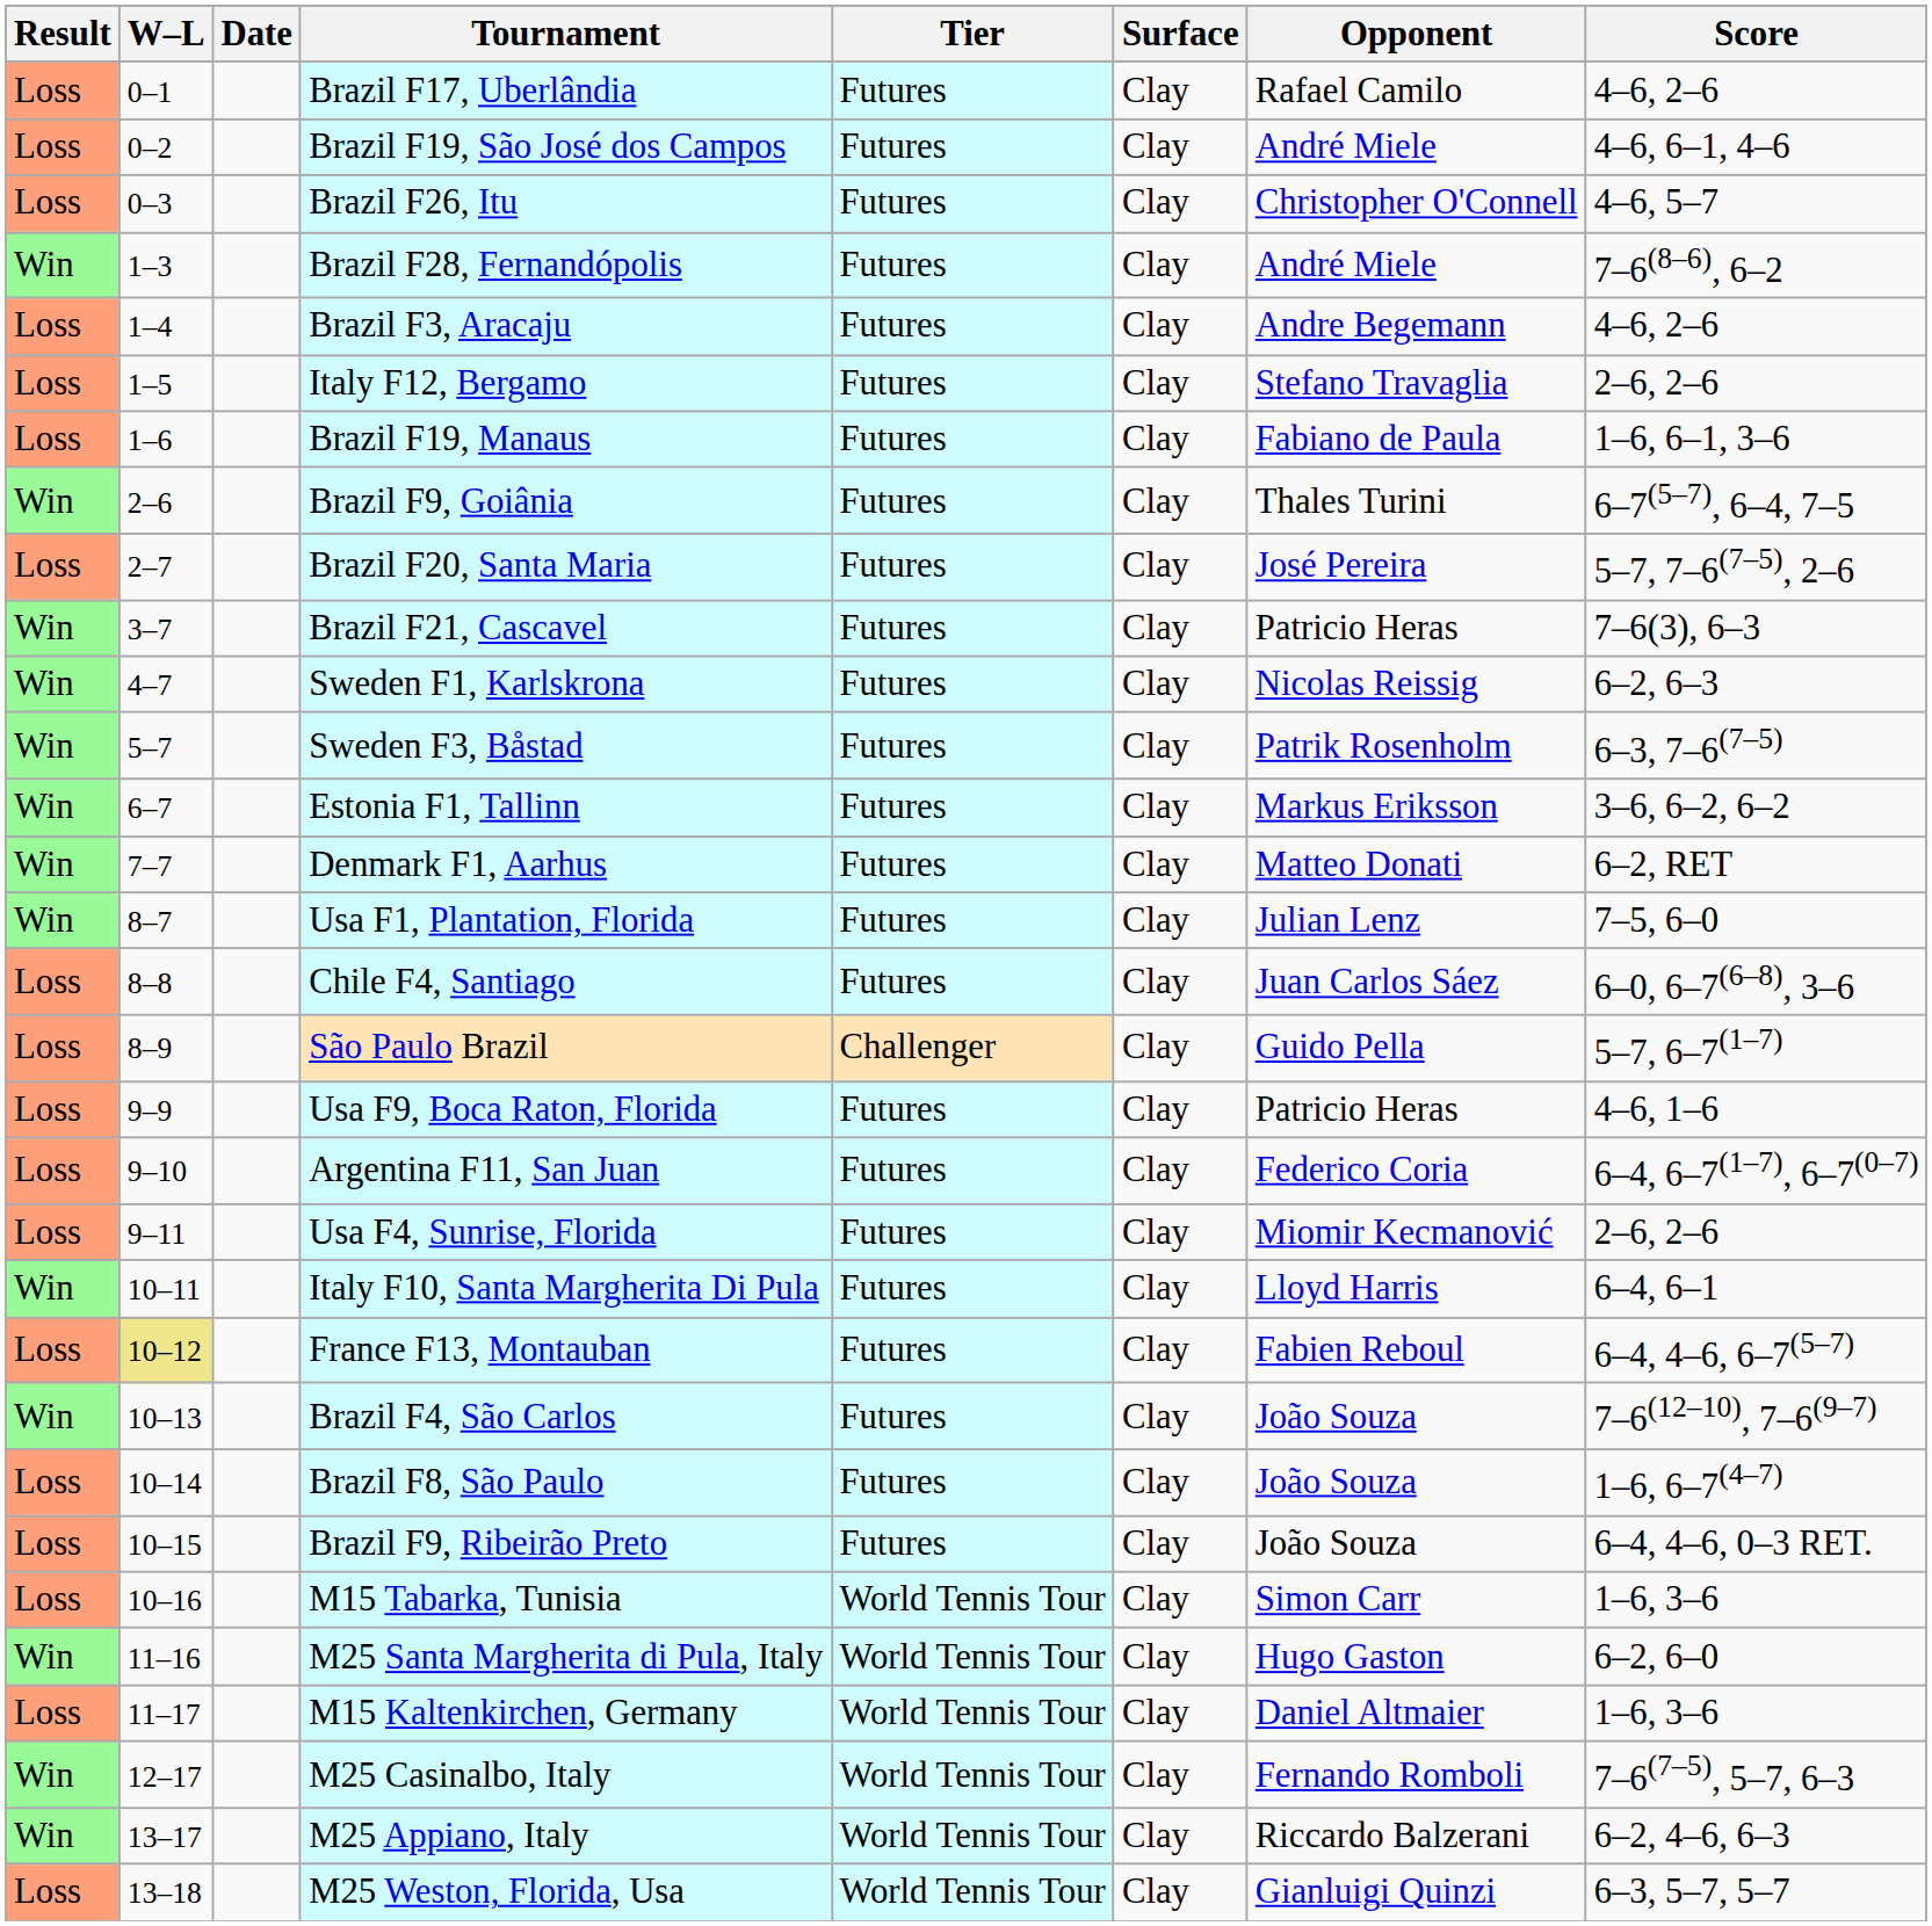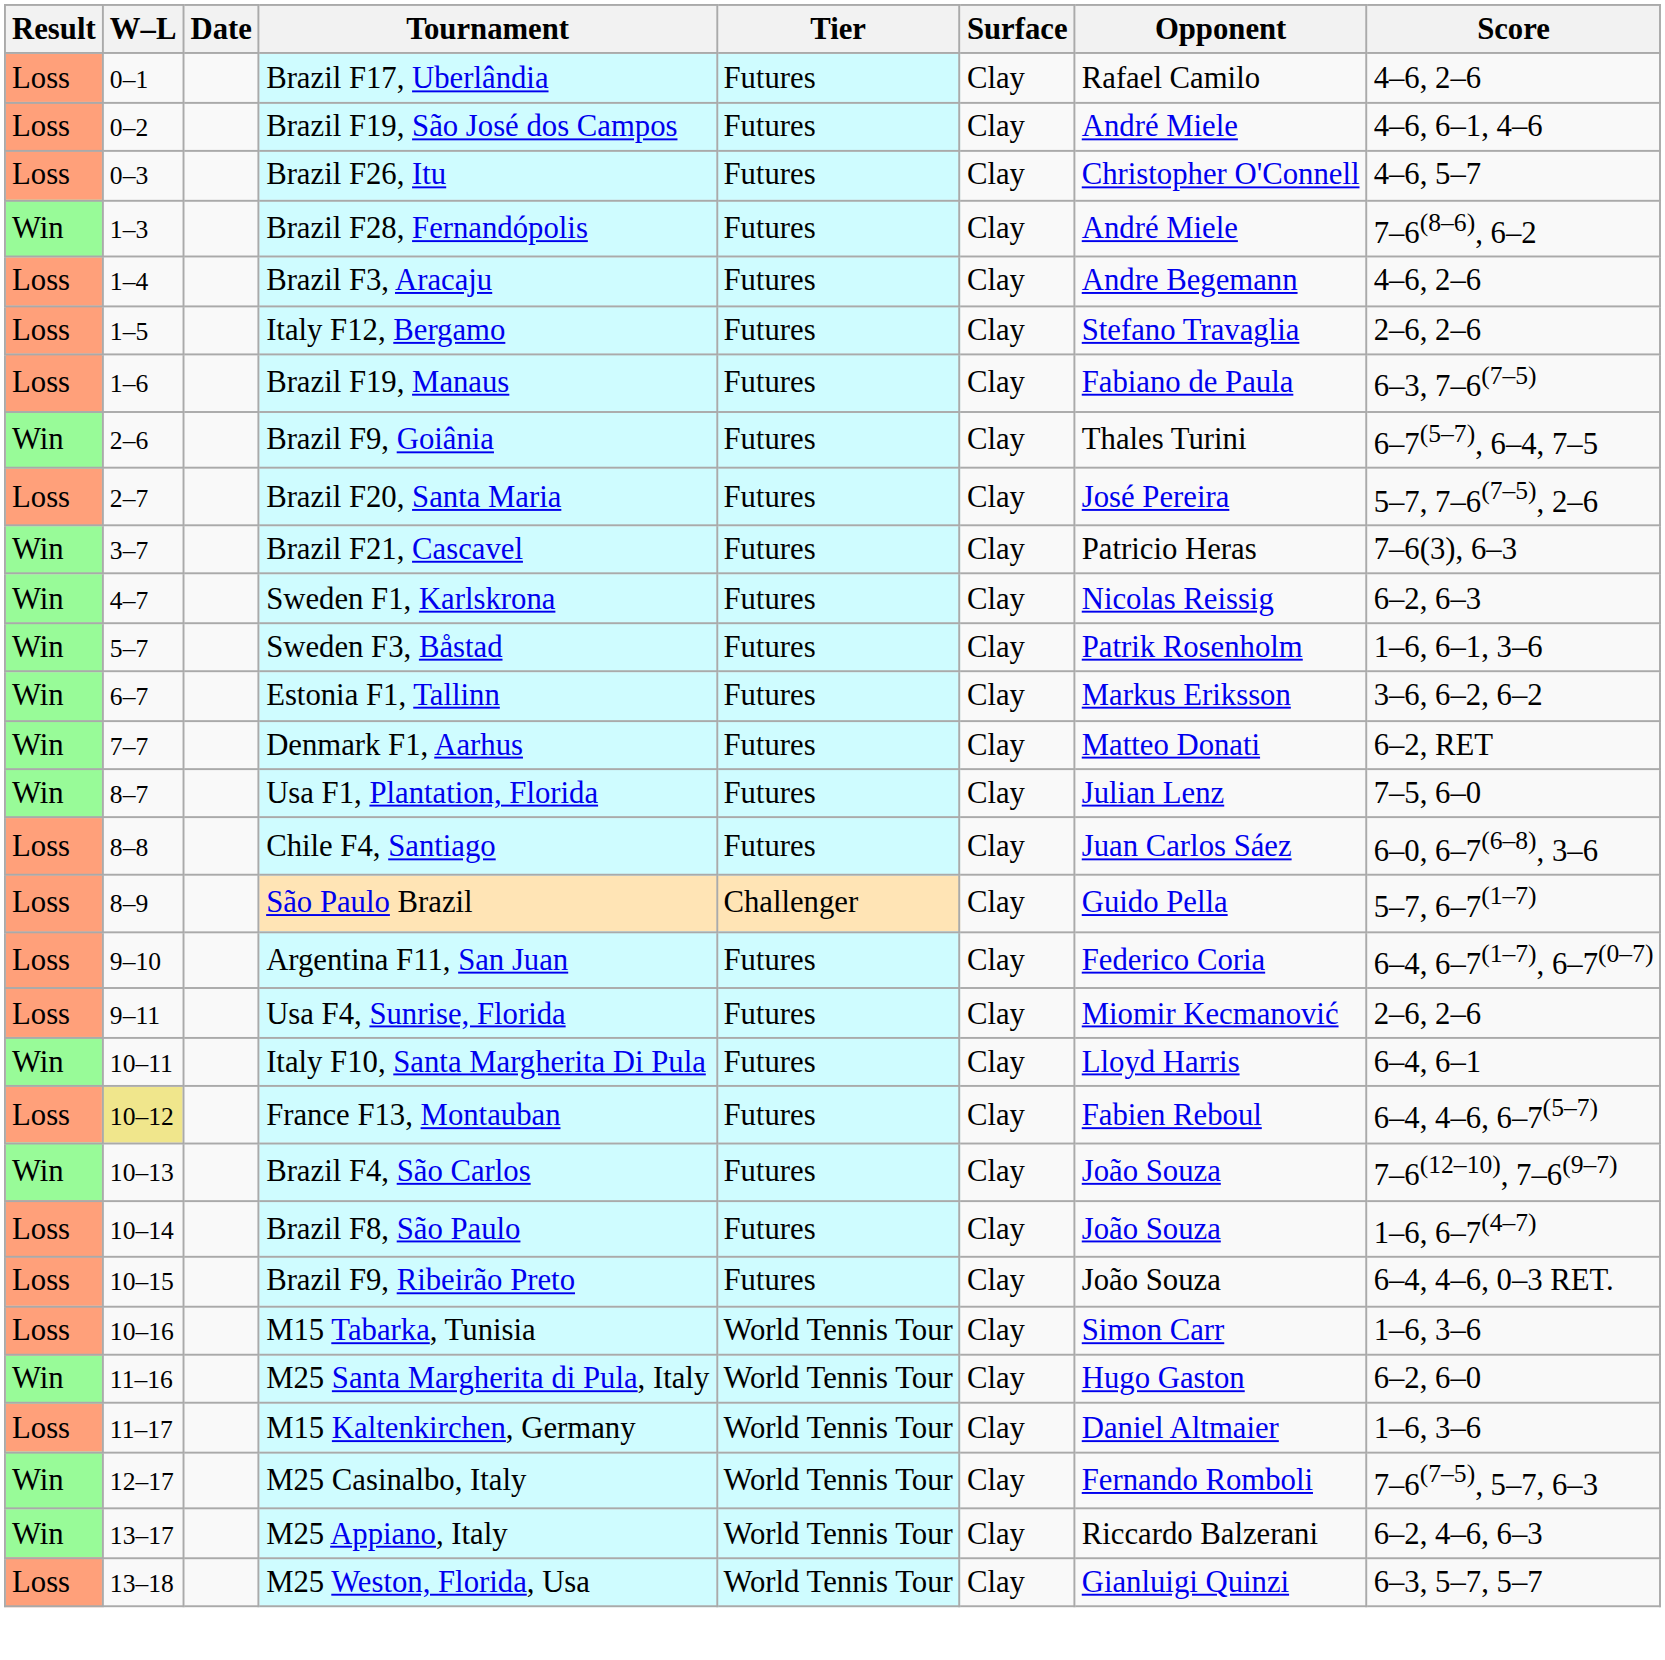Brazil F19, Manaus | Score: 1–6, 6–1, 3–6 -> 6–3, 7–6(7–5)
Sweden F3, Båstad | Score: 6–3, 7–6(7–5) -> 1–6, 6–1, 3–6
- row: Loss | 9–9 | Usa F9, Boca Raton, Florida | Futures | Clay | Patricio Heras | 4–6, 1–6
